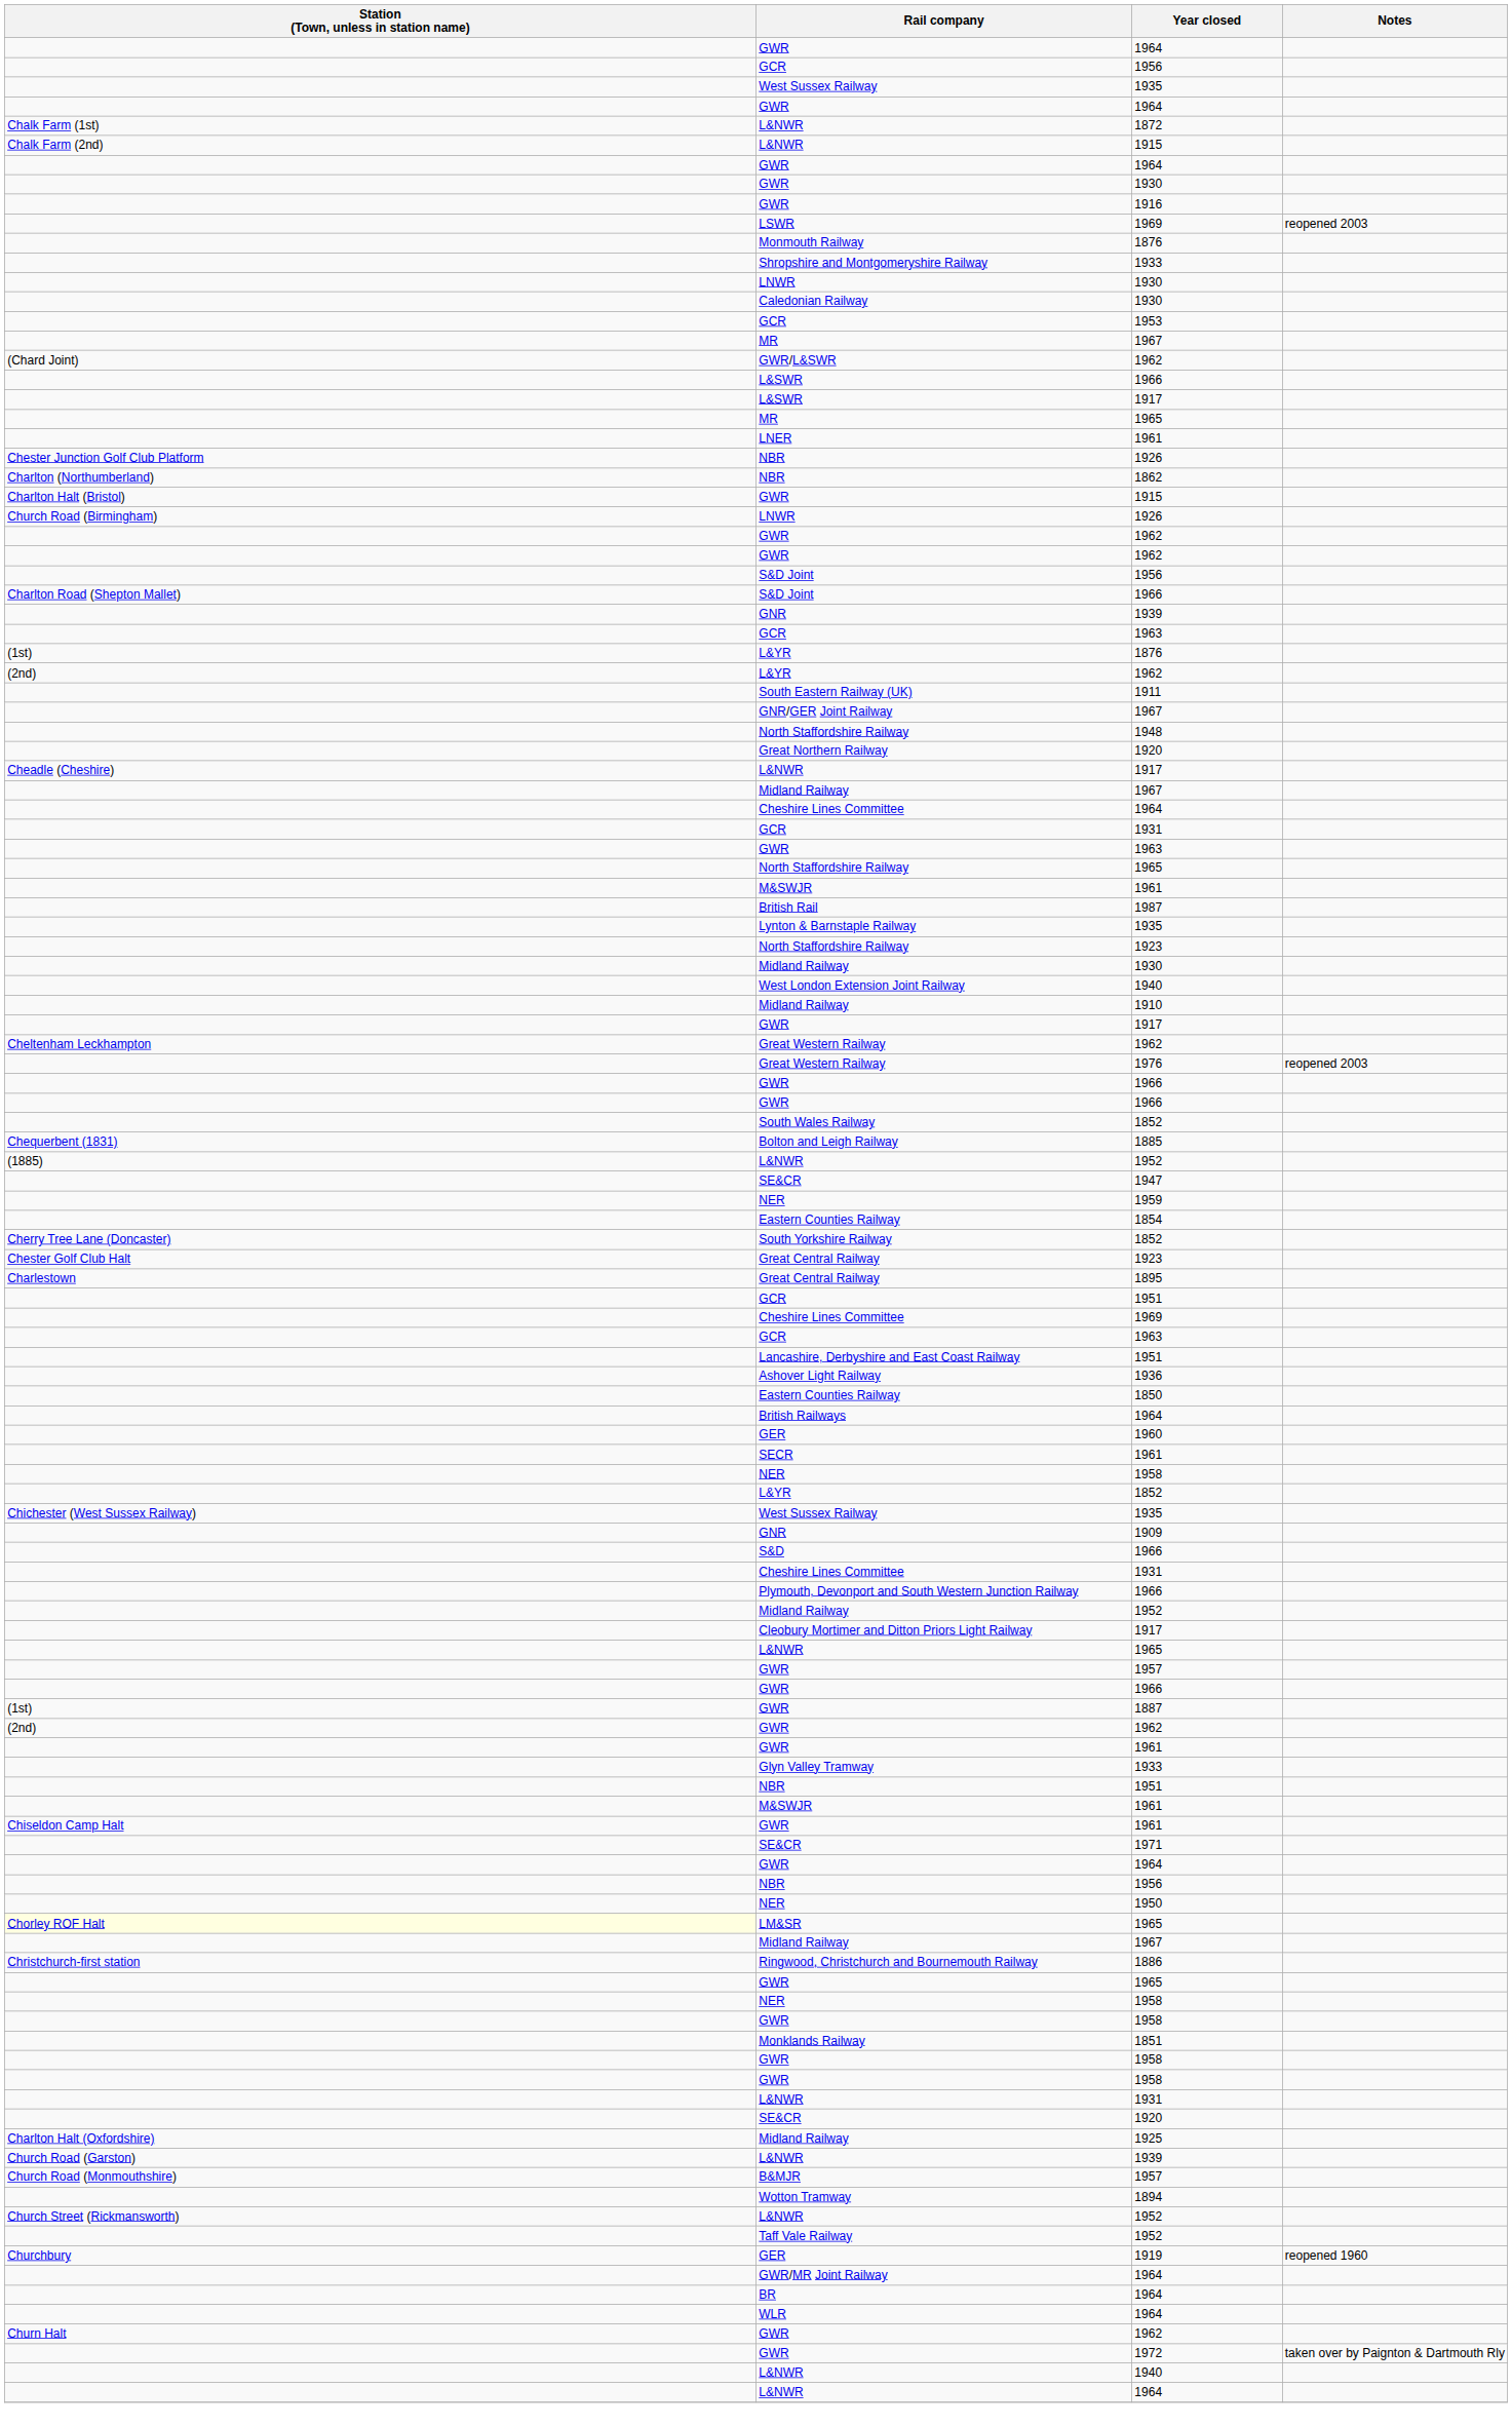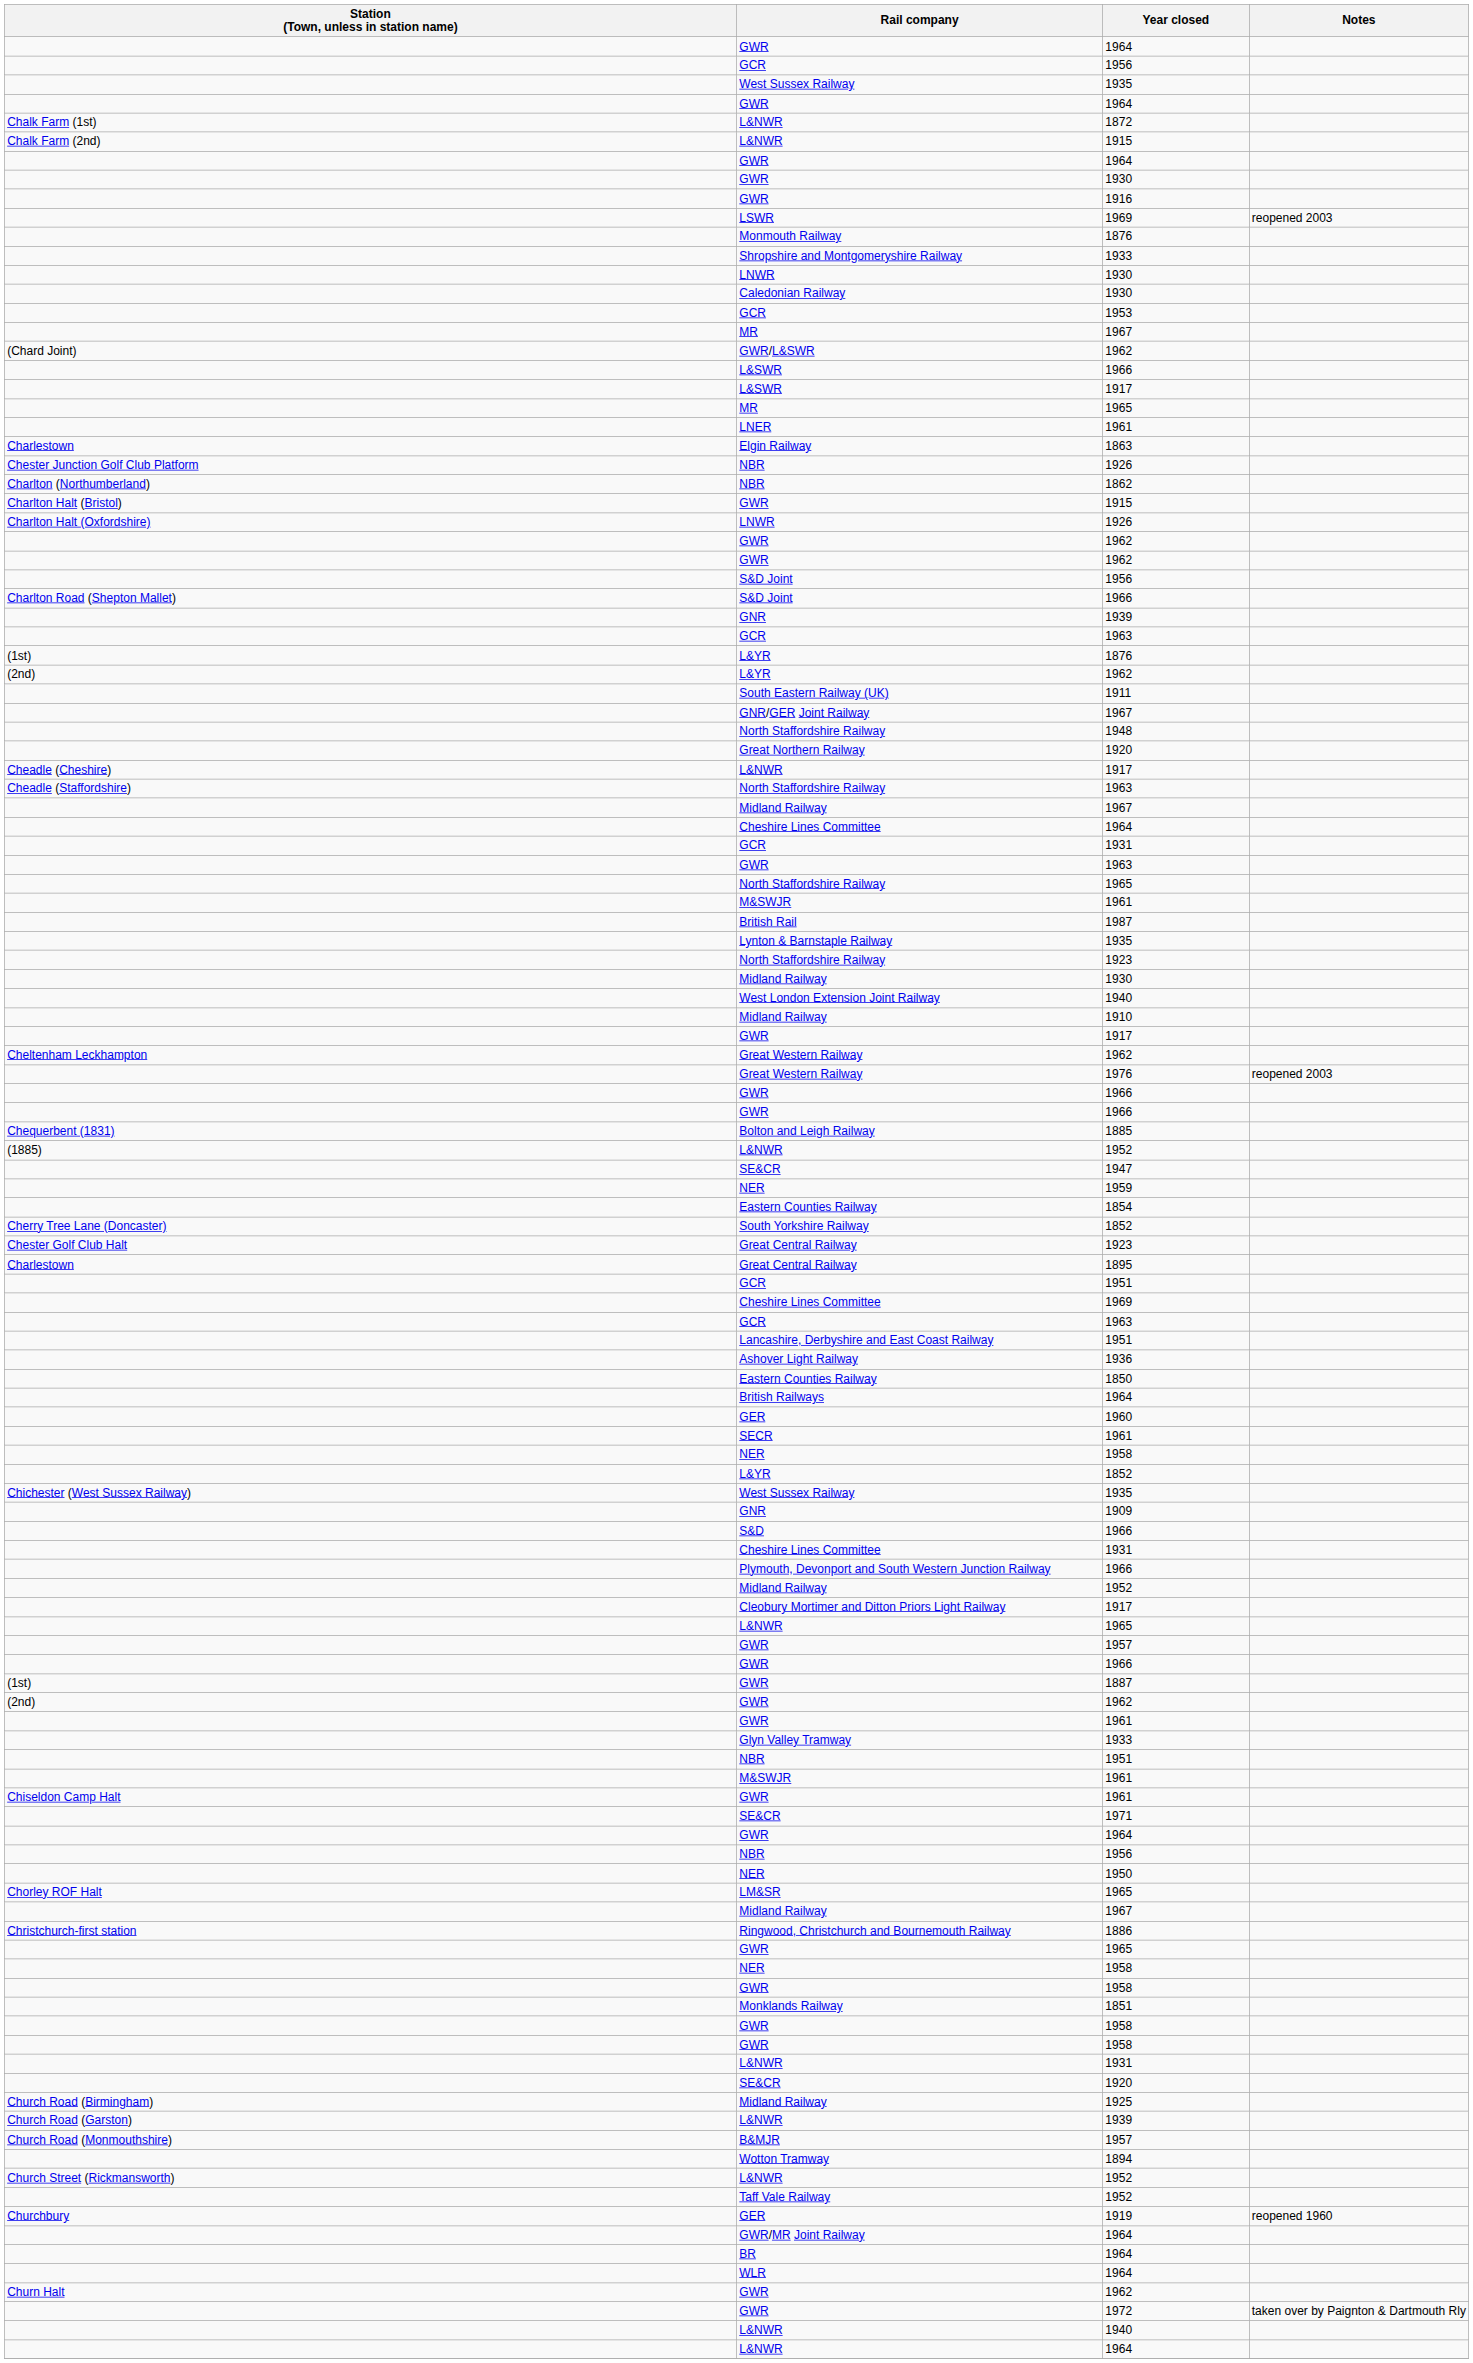+ row: Charlestown | Elgin Railway | 1863
LNWR / 1926 | Station (Town, unless in station name): Church Road (Birmingham) -> Charlton Halt (Oxfordshire)
+ row: Cheadle (Staffordshire) | North Staffordshire Railway | 1963
- row: South Wales Railway | 1852
LM&SR | Station (Town, unless in station name): lightyellow background -> no background
Midland Railway / 1925 | Station (Town, unless in station name): Charlton Halt (Oxfordshire) -> Church Road (Birmingham)
